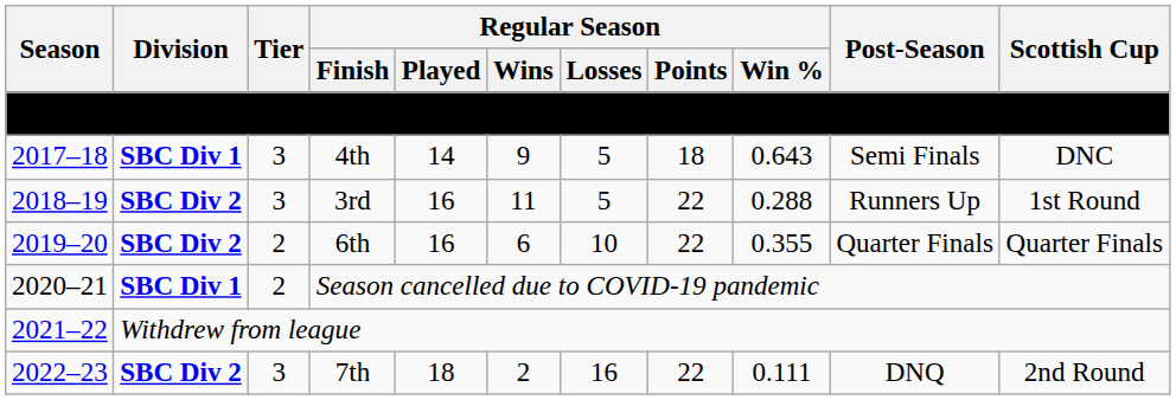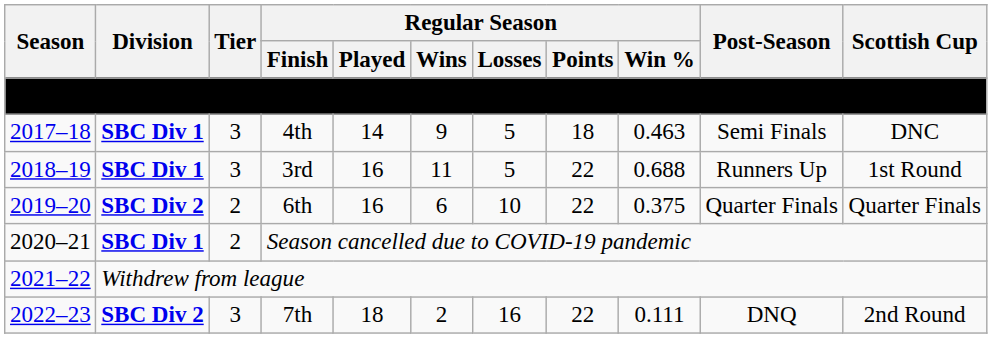4th | Regular Season / Win %: 0.643 -> 0.463
3rd | Division: SBC Div 2 -> SBC Div 1
3rd | Regular Season / Win %: 0.288 -> 0.688
6th | Regular Season / Win %: 0.355 -> 0.375
